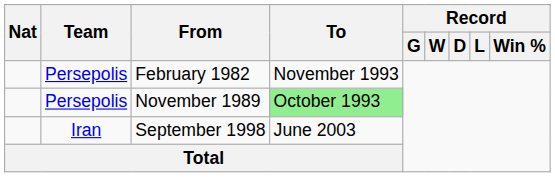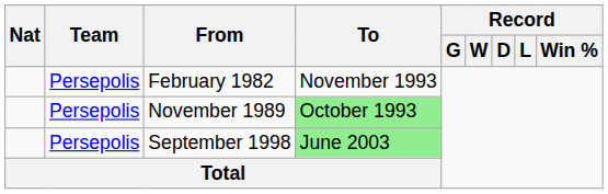September 1998 | Team: Iran -> Persepolis
September 1998 | To: no background -> lightgreen background
